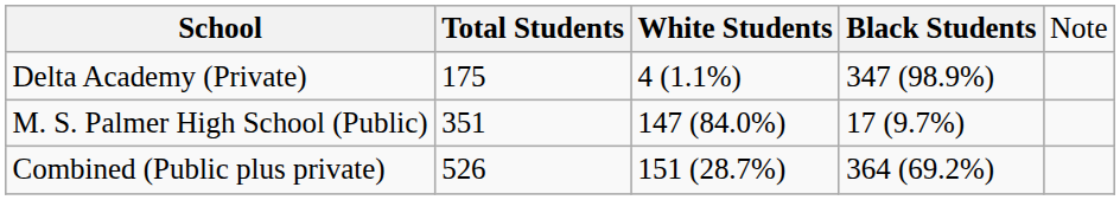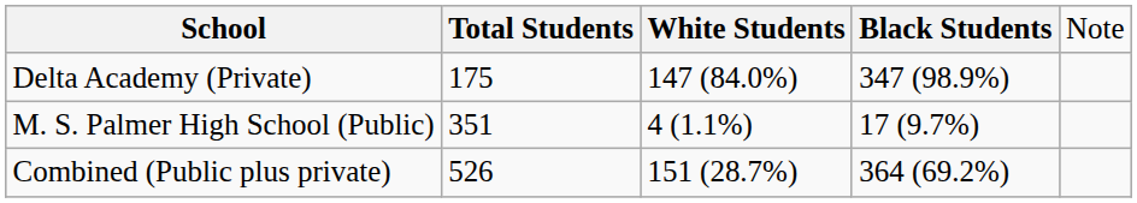Delta Academy (Private) | column 3: 4 (1.1%) -> 147 (84.0%)
M. S. Palmer High School (Public) | column 3: 147 (84.0%) -> 4 (1.1%)
